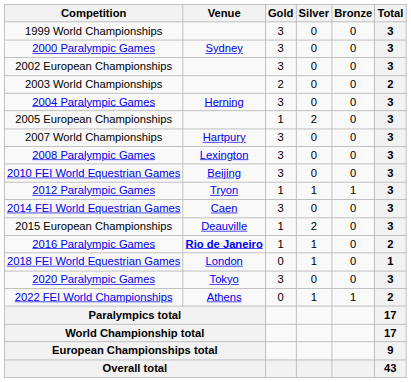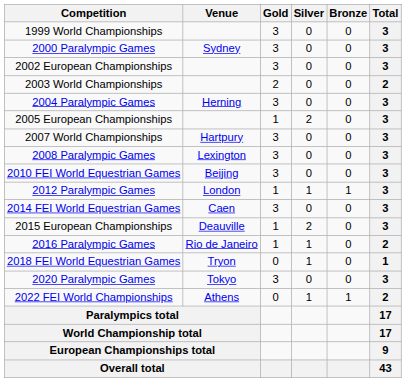2012 Paralympic Games | Venue: Tryon -> London
2016 Paralympic Games | Venue: bold -> normal
2018 FEI World Equestrian Games | Venue: London -> Tryon
